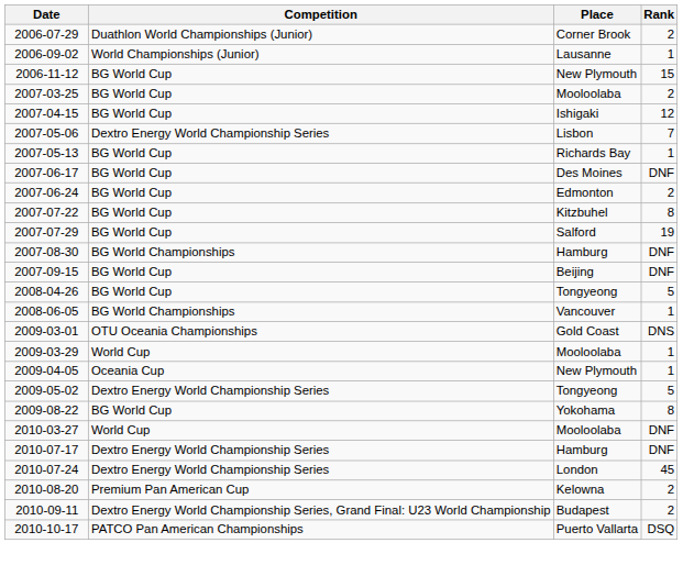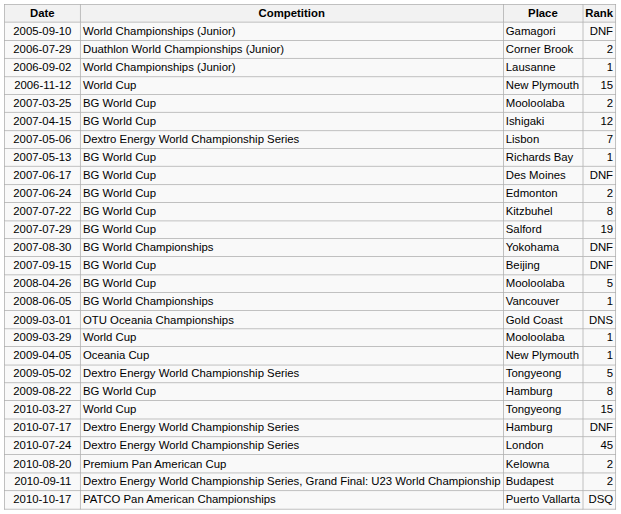+ row: 2005-09-10 | World Championships (Junior) | Gamagori | DNF
2006-11-12 | Competition: BG World Cup -> World Cup
2007-08-30 | Place: Hamburg -> Yokohama
2008-04-26 | Place: Tongyeong -> Mooloolaba
2009-08-22 | Place: Yokohama -> Hamburg
2010-03-27 | Place: Mooloolaba -> Tongyeong
2010-03-27 | Rank: DNF -> 15
